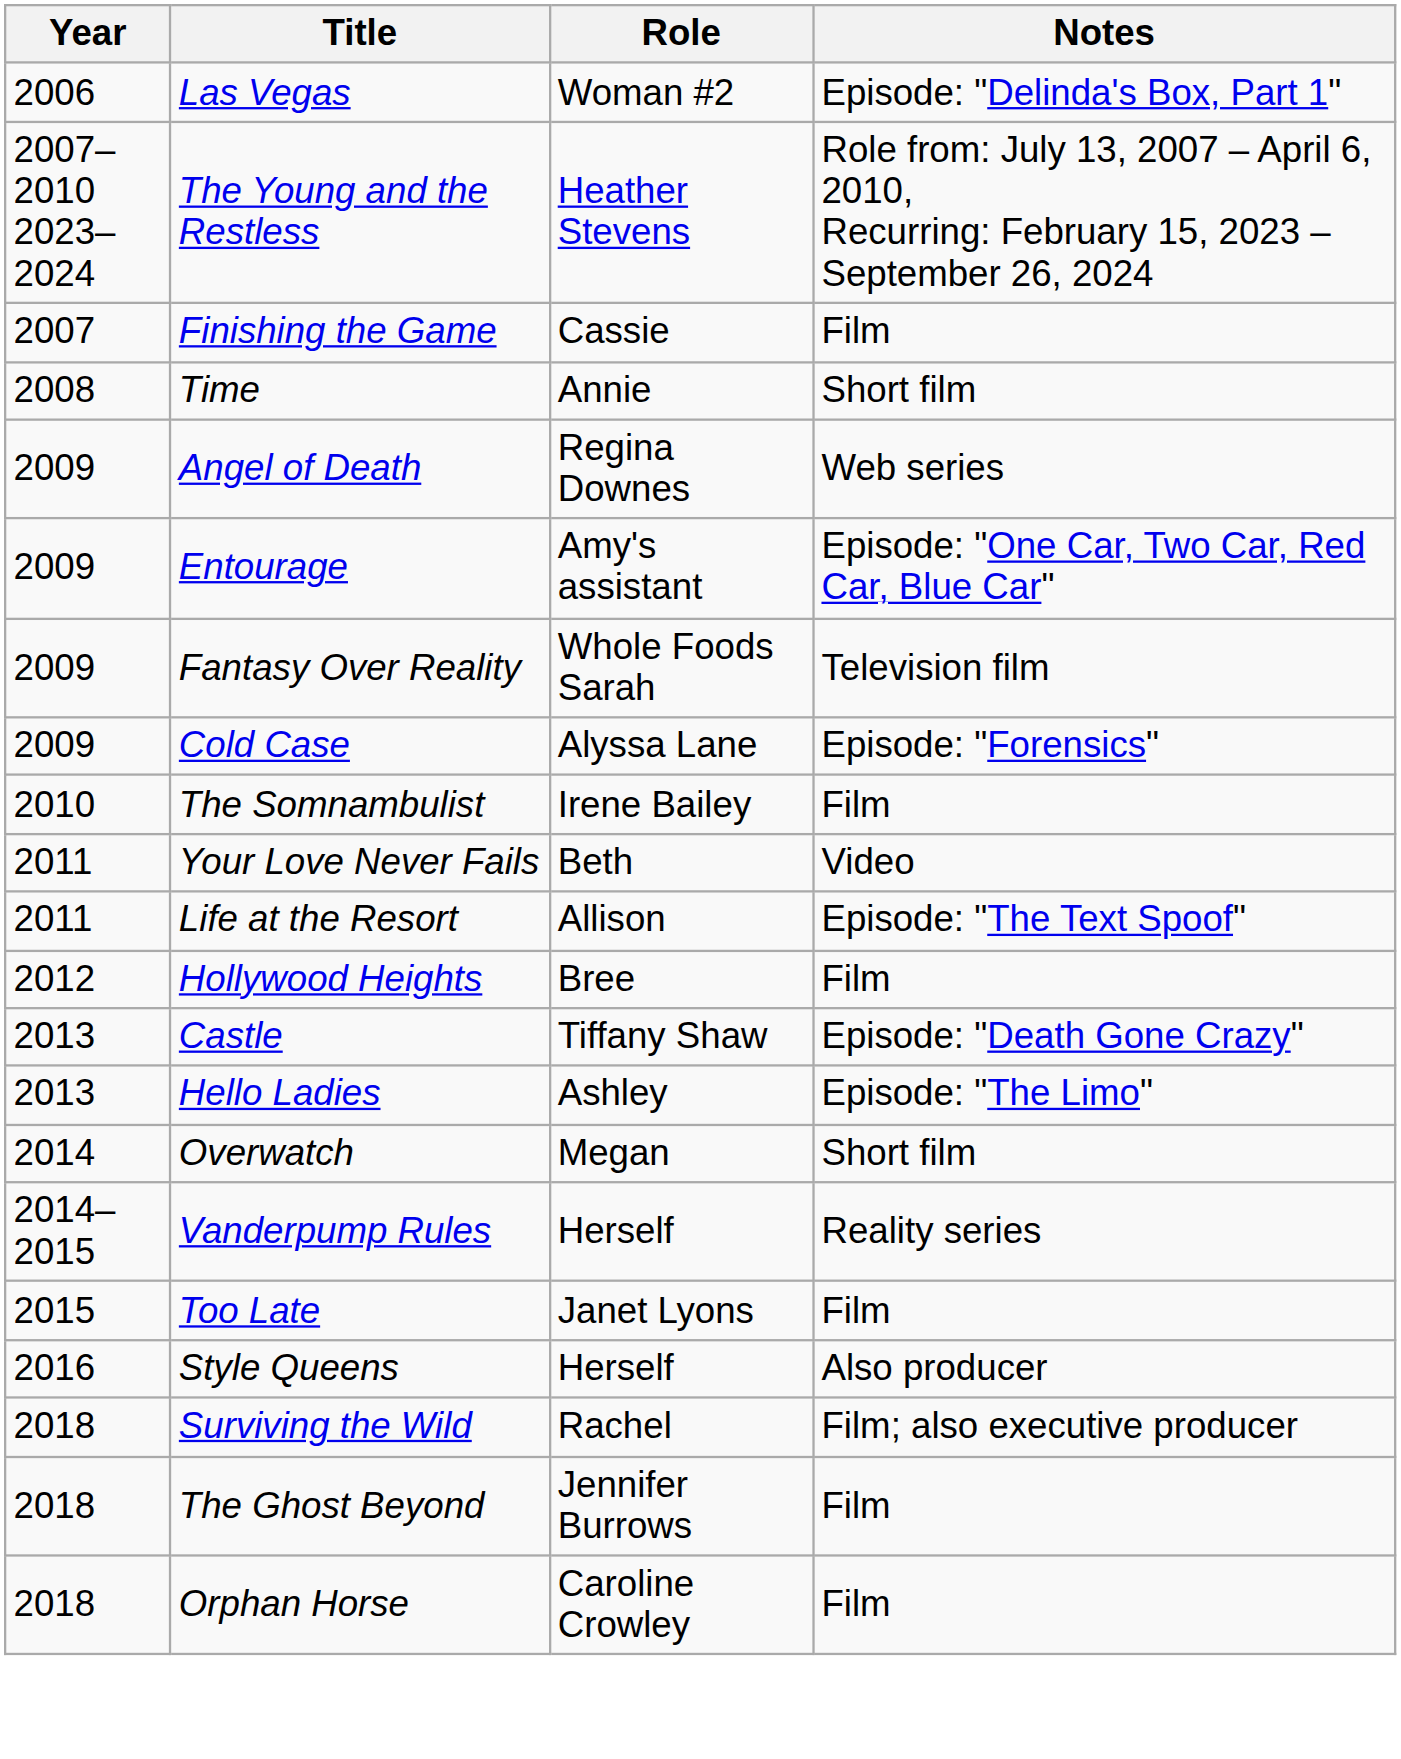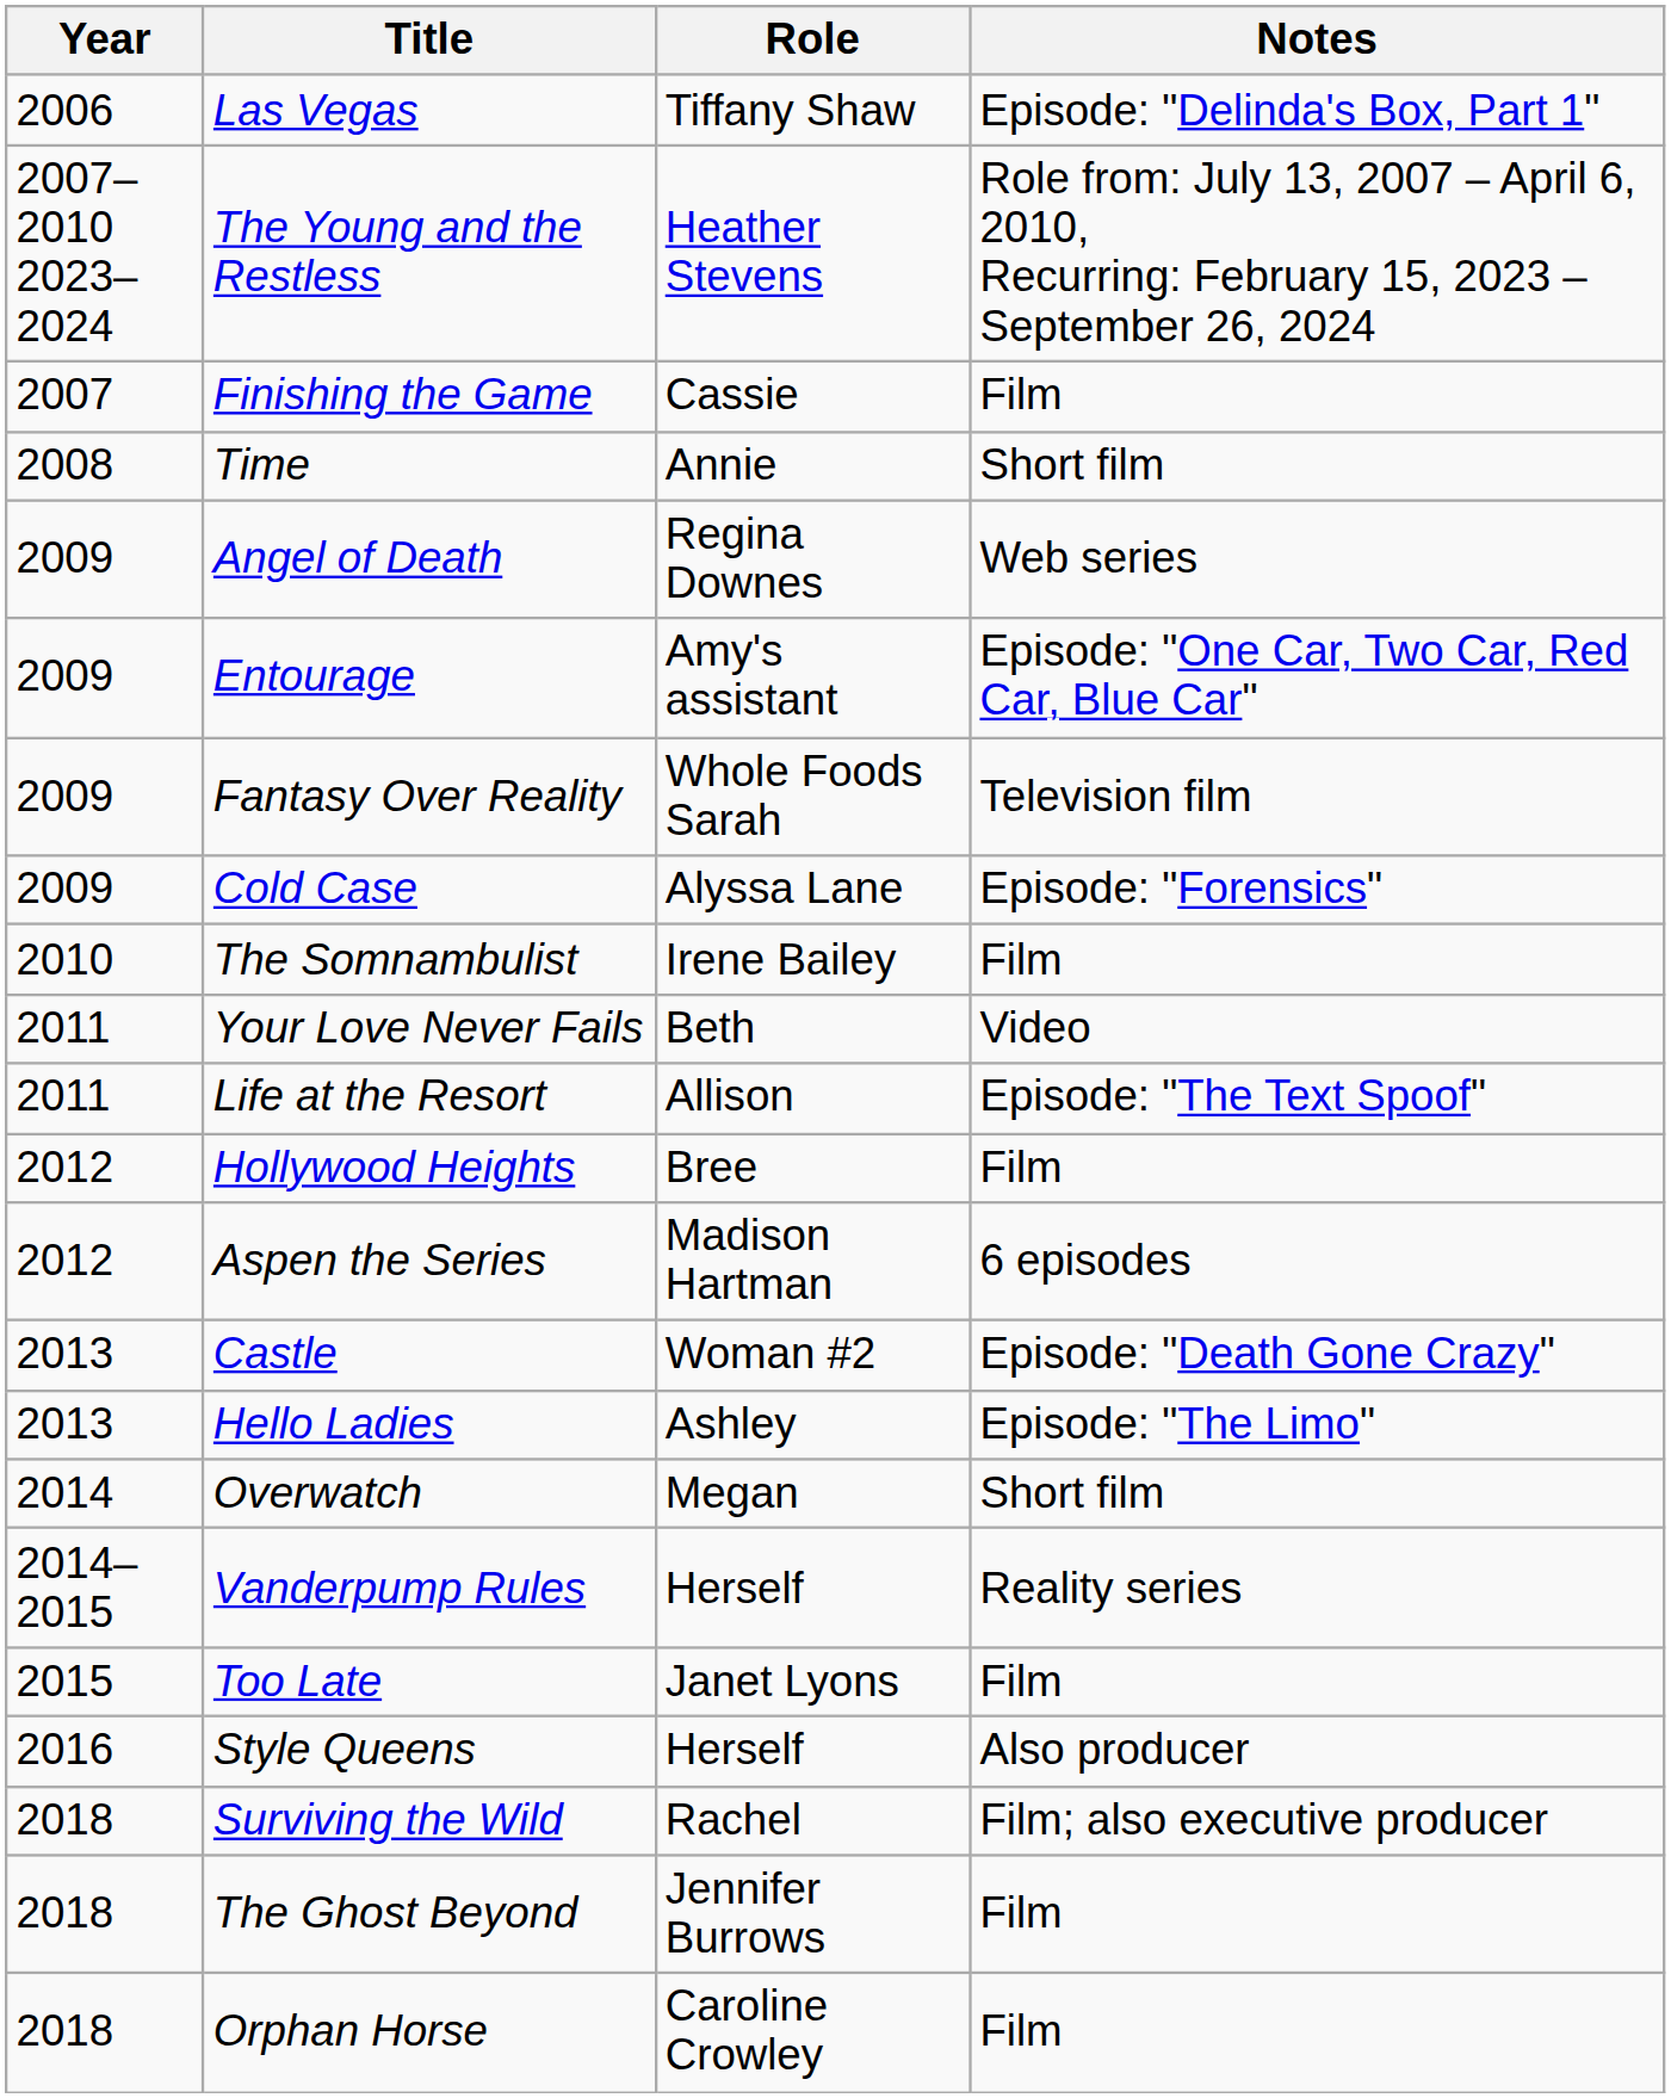Las Vegas | Role: Woman #2 -> Tiffany Shaw
+ row: 2012 | Aspen the Series | Madison Hartman | 6 episodes
Castle | Role: Tiffany Shaw -> Woman #2
